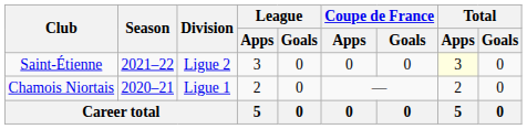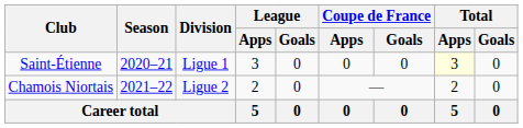Saint-Étienne | Season: 2021–22 -> 2020–21
Saint-Étienne | Division: Ligue 2 -> Ligue 1
Chamois Niortais | Season: 2020–21 -> 2021–22
Chamois Niortais | Division: Ligue 1 -> Ligue 2
